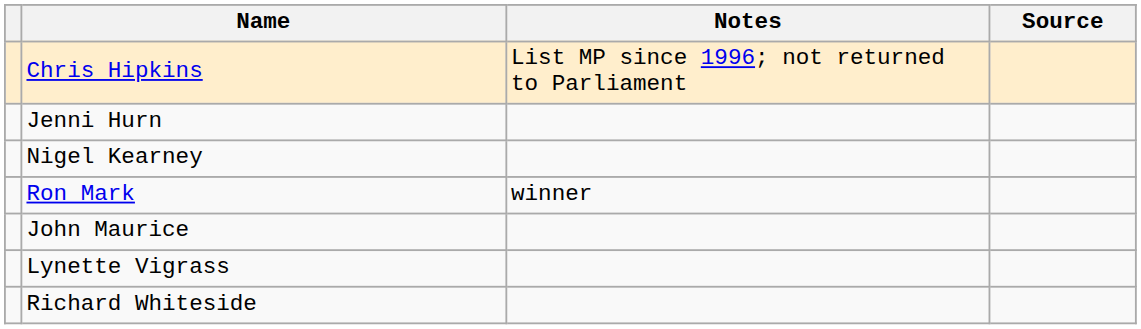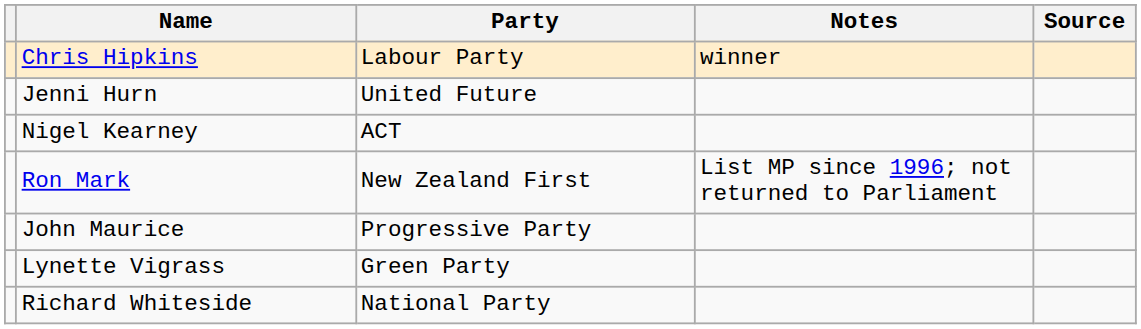+ column: Party | Labour Party | United Future | ACT | New Zealand First | Progressive Party | Green Party | National Party
Chris Hipkins | Notes: List MP since 1996; not returned to Parliament -> winner
Ron Mark | Notes: winner -> List MP since 1996; not returned to Parliament
